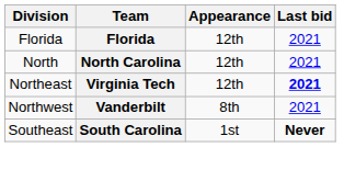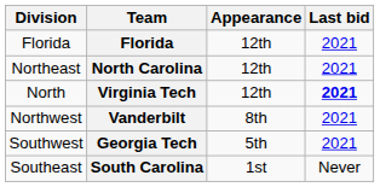North Carolina | Division: North -> Northeast
Virginia Tech | Division: Northeast -> North
+ row: Southwest | Georgia Tech | 5th | 2021
South Carolina | Last bid: bold -> normal
